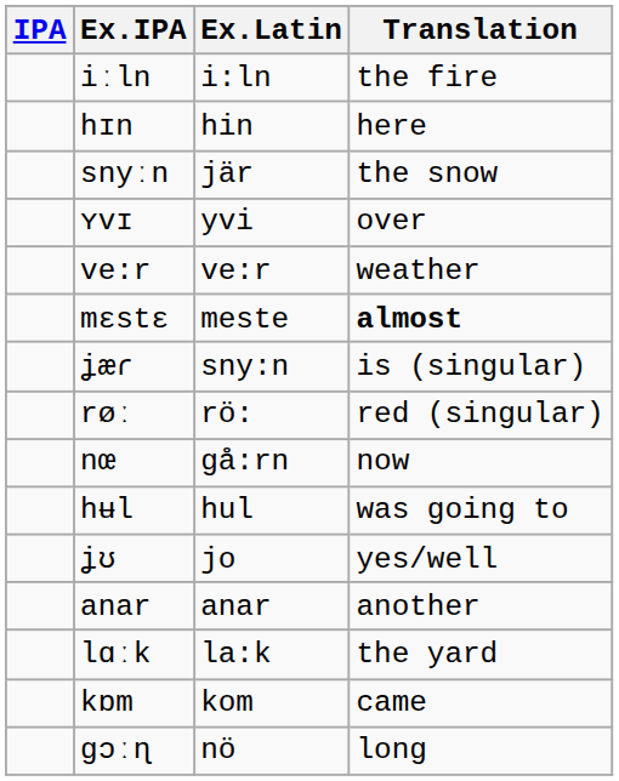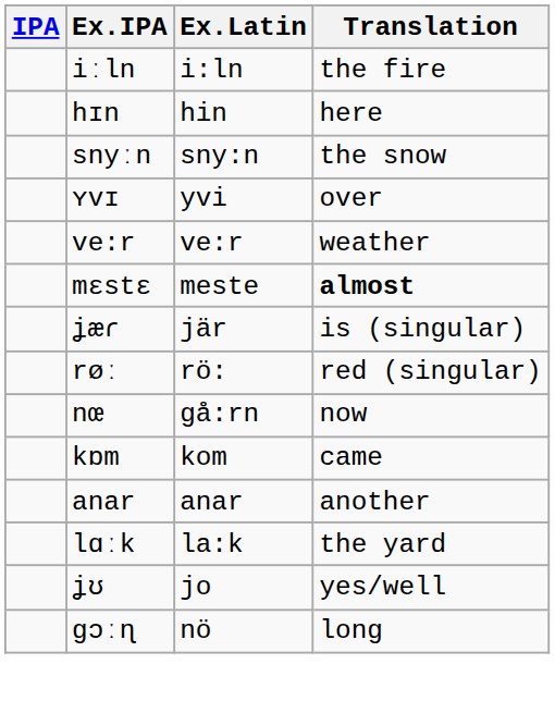snyːn | Ex.Latin: jär -> sny:n
ʝæɾ | Ex.Latin: sny:n -> jär
- row: hʉl | hul | was going to
rows swapped: ʝʊ <-> kɒm
